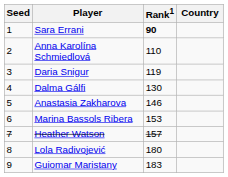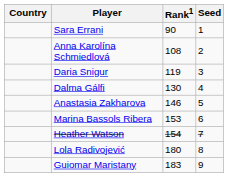columns swapped: Country <-> Seed
Sara Errani | Rank1: bold -> normal
Anna Karolína Schmiedlová | Rank1: 110 -> 108
Heather Watson | Rank1: 157 -> 154
